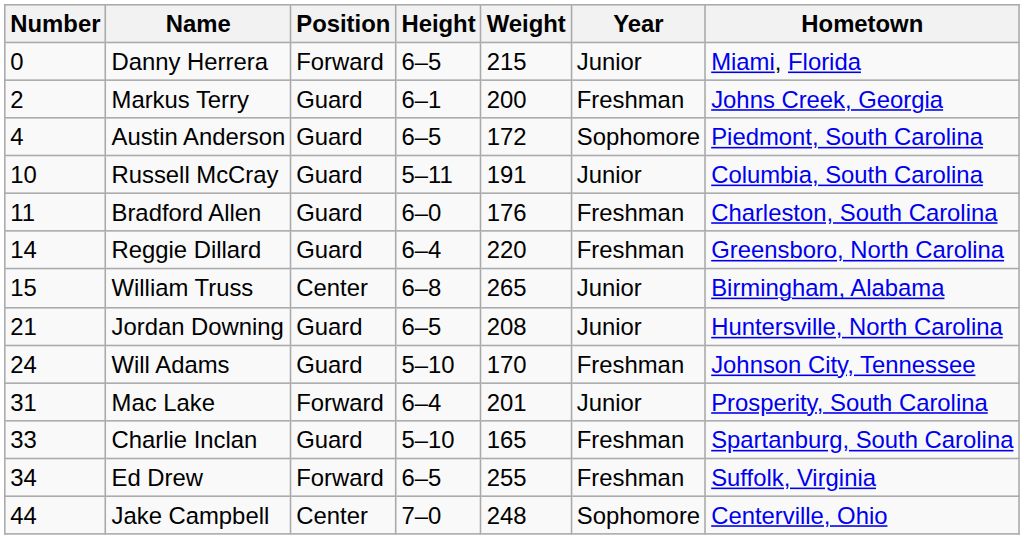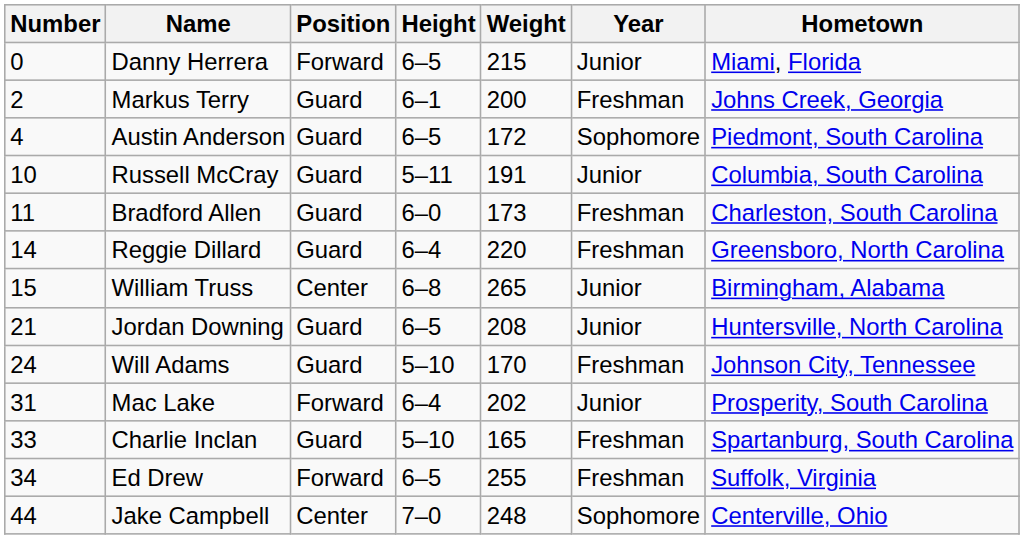Bradford Allen | Weight: 176 -> 173
Mac Lake | Weight: 201 -> 202
